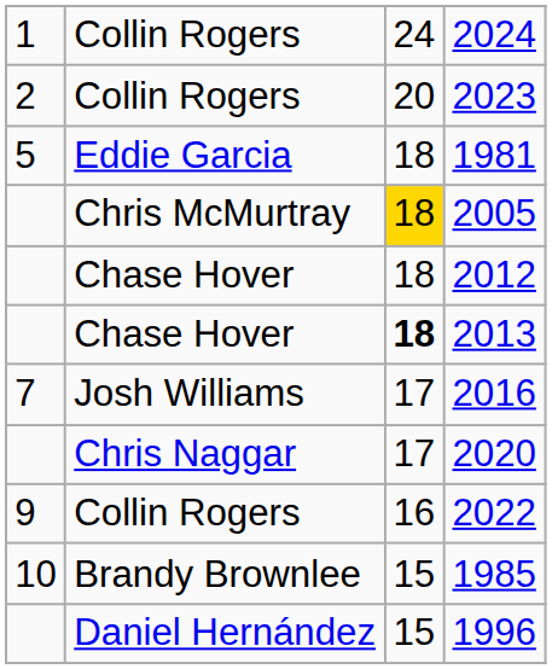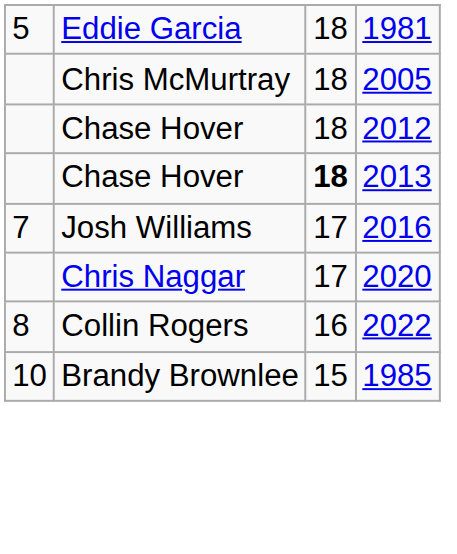- row: 1 | Collin Rogers | 24 | 2024
- row: 2 | Collin Rogers | 20 | 2023
2005 | column 3: gold background -> no background
2022 | column 1: 9 -> 8
- row: Daniel Hernández | 15 | 1996
